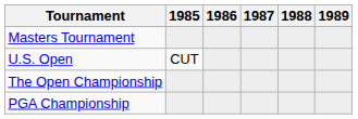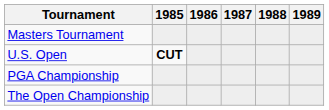U.S. Open | 1985: normal -> bold
rows swapped: The Open Championship <-> PGA Championship
